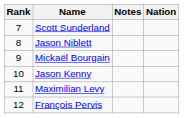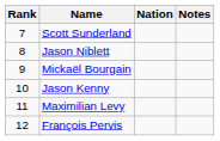columns swapped: Nation <-> Notes
